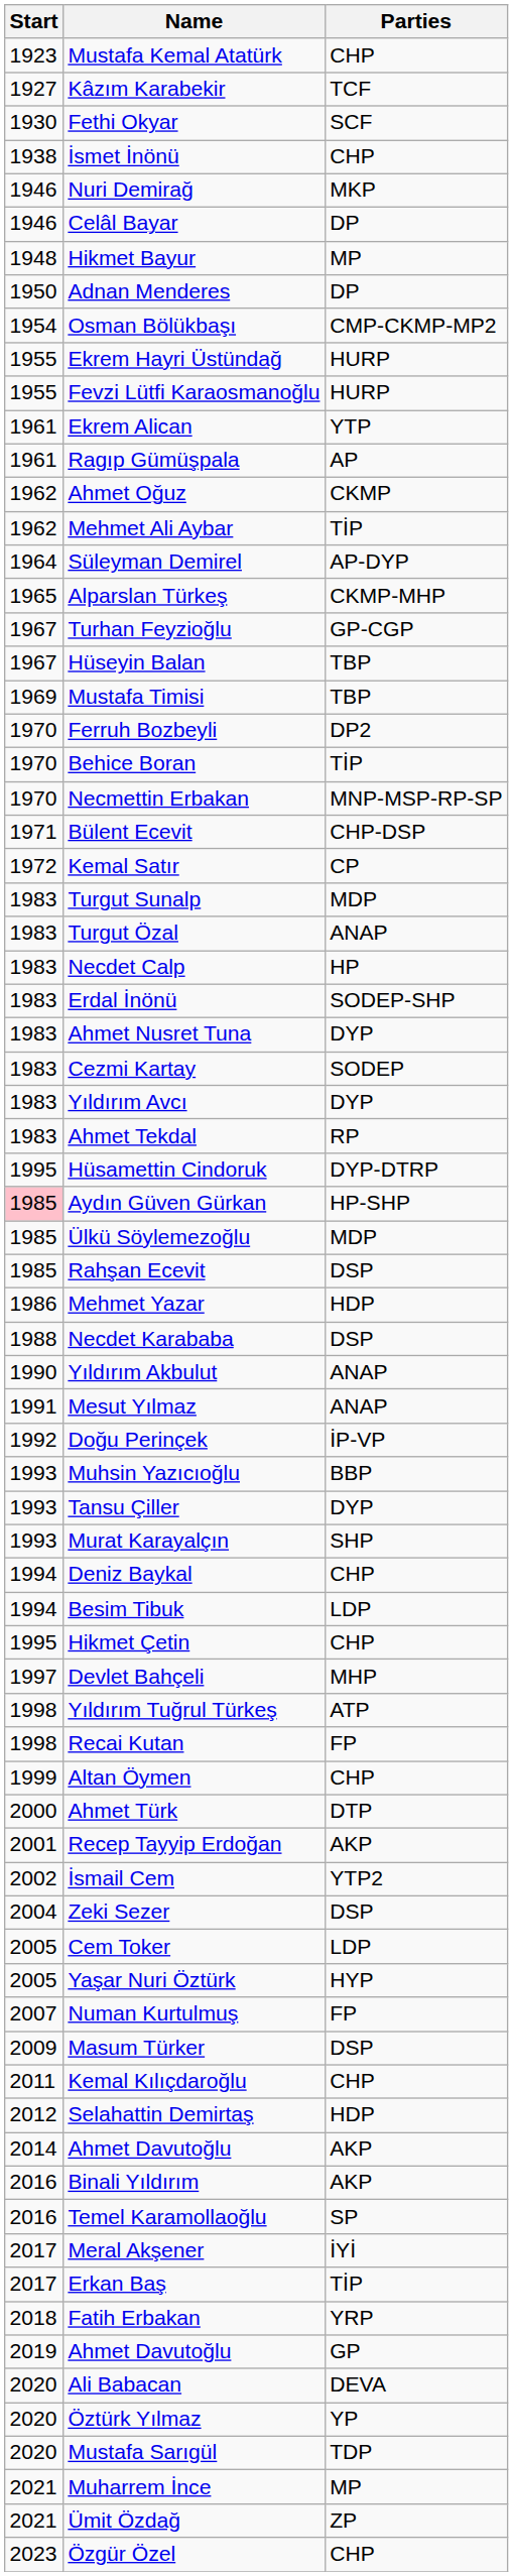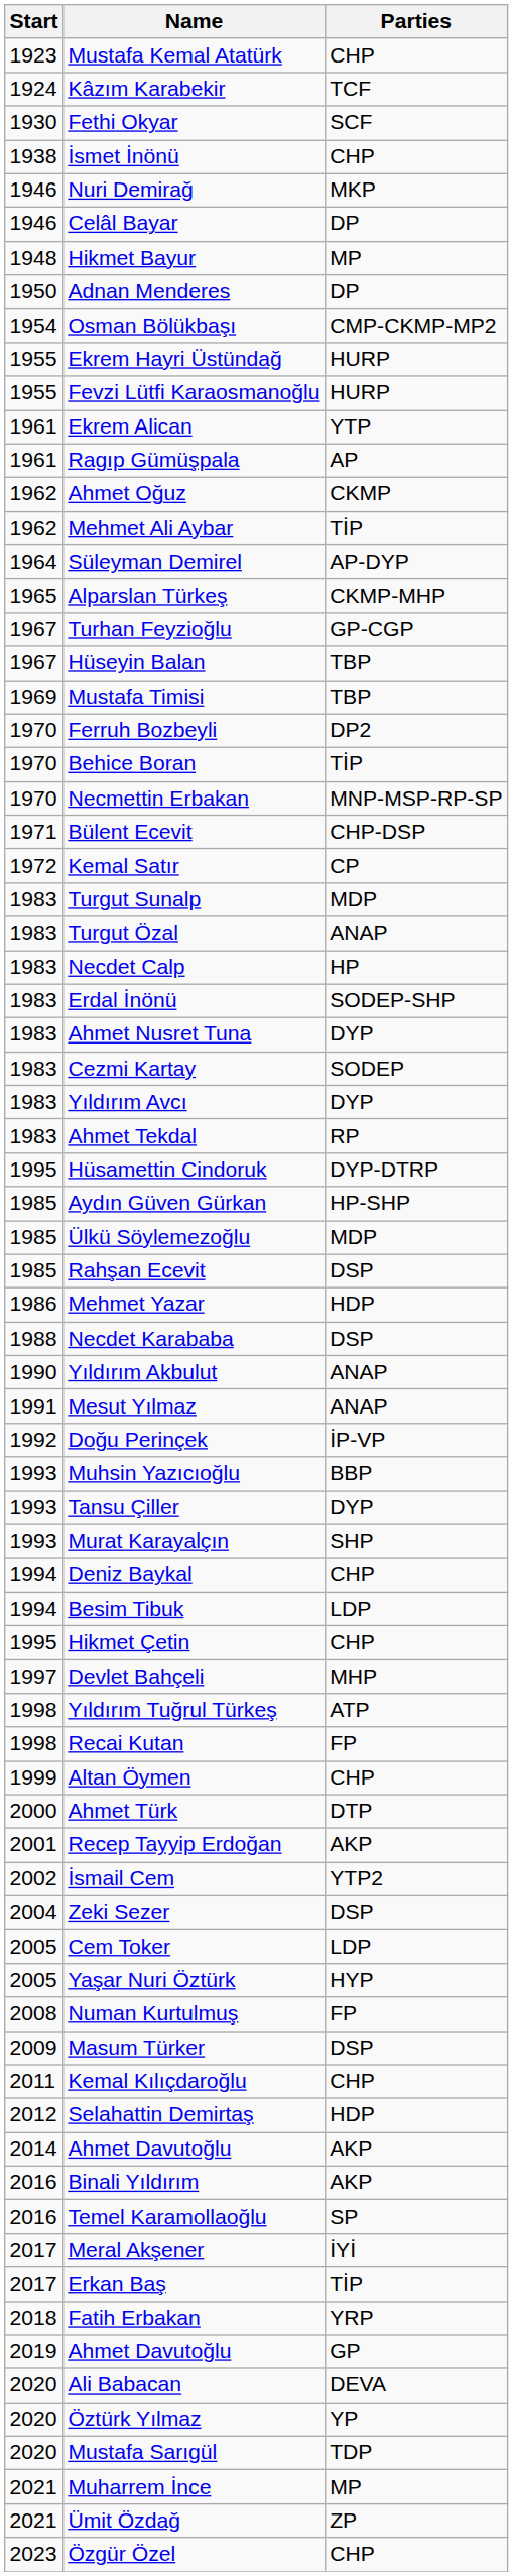Kâzım Karabekir | Start: 1927 -> 1924
Aydın Güven Gürkan | Start: pink background -> no background
Numan Kurtulmuş | Start: 2007 -> 2008
